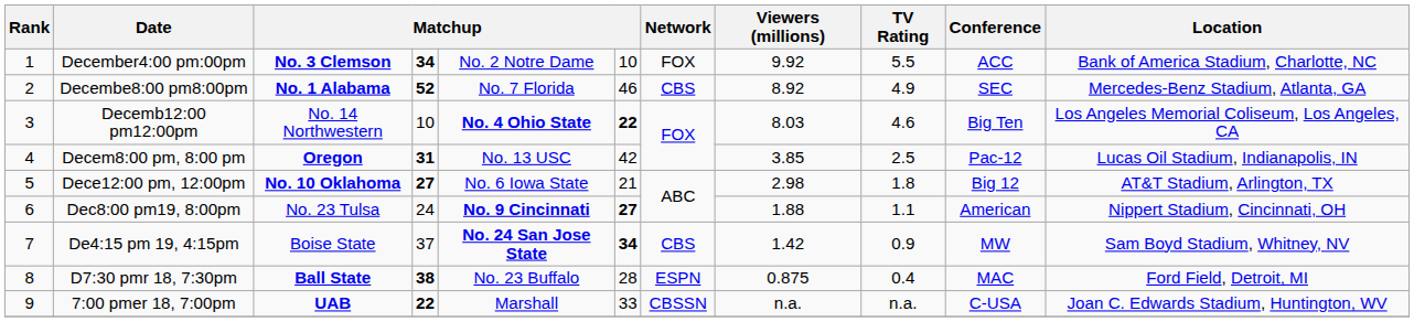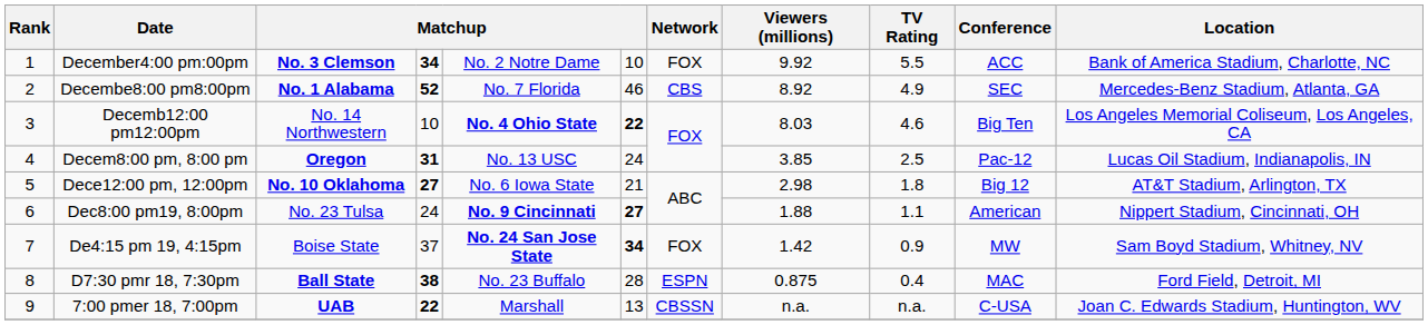Decem8:00 pm, 8:00 pm | column 6: 42 -> 24
De4:15 pm 19, 4:15pm | Network: CBS -> FOX
7:00 pmer 18, 7:00pm | column 6: 33 -> 13
